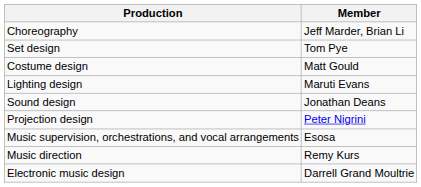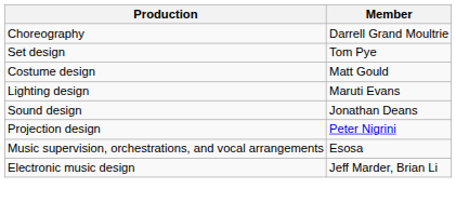Choreography | Member: Jeff Marder, Brian Li -> Darrell Grand Moultrie
- row: Music direction | Remy Kurs
Electronic music design | Member: Darrell Grand Moultrie -> Jeff Marder, Brian Li
